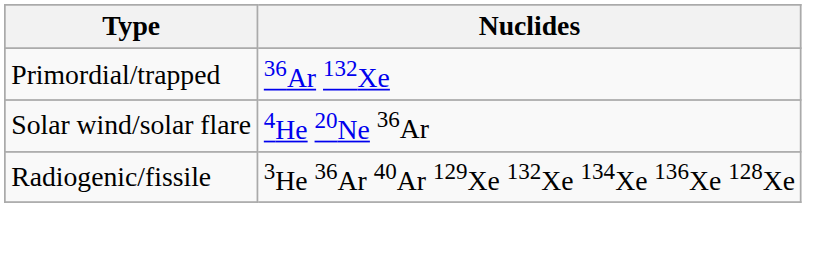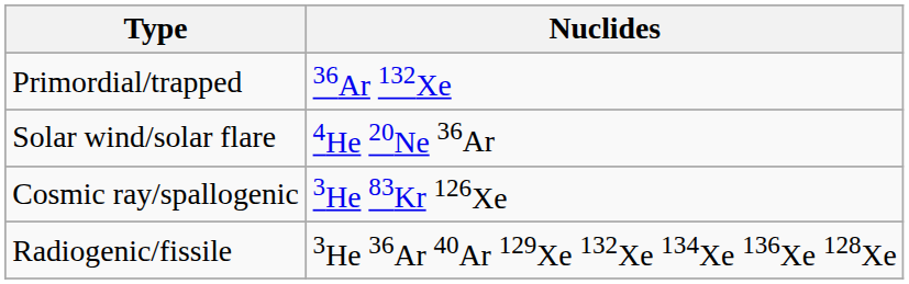+ row: Cosmic ray/spallogenic | 3He 83Kr 126Xe
